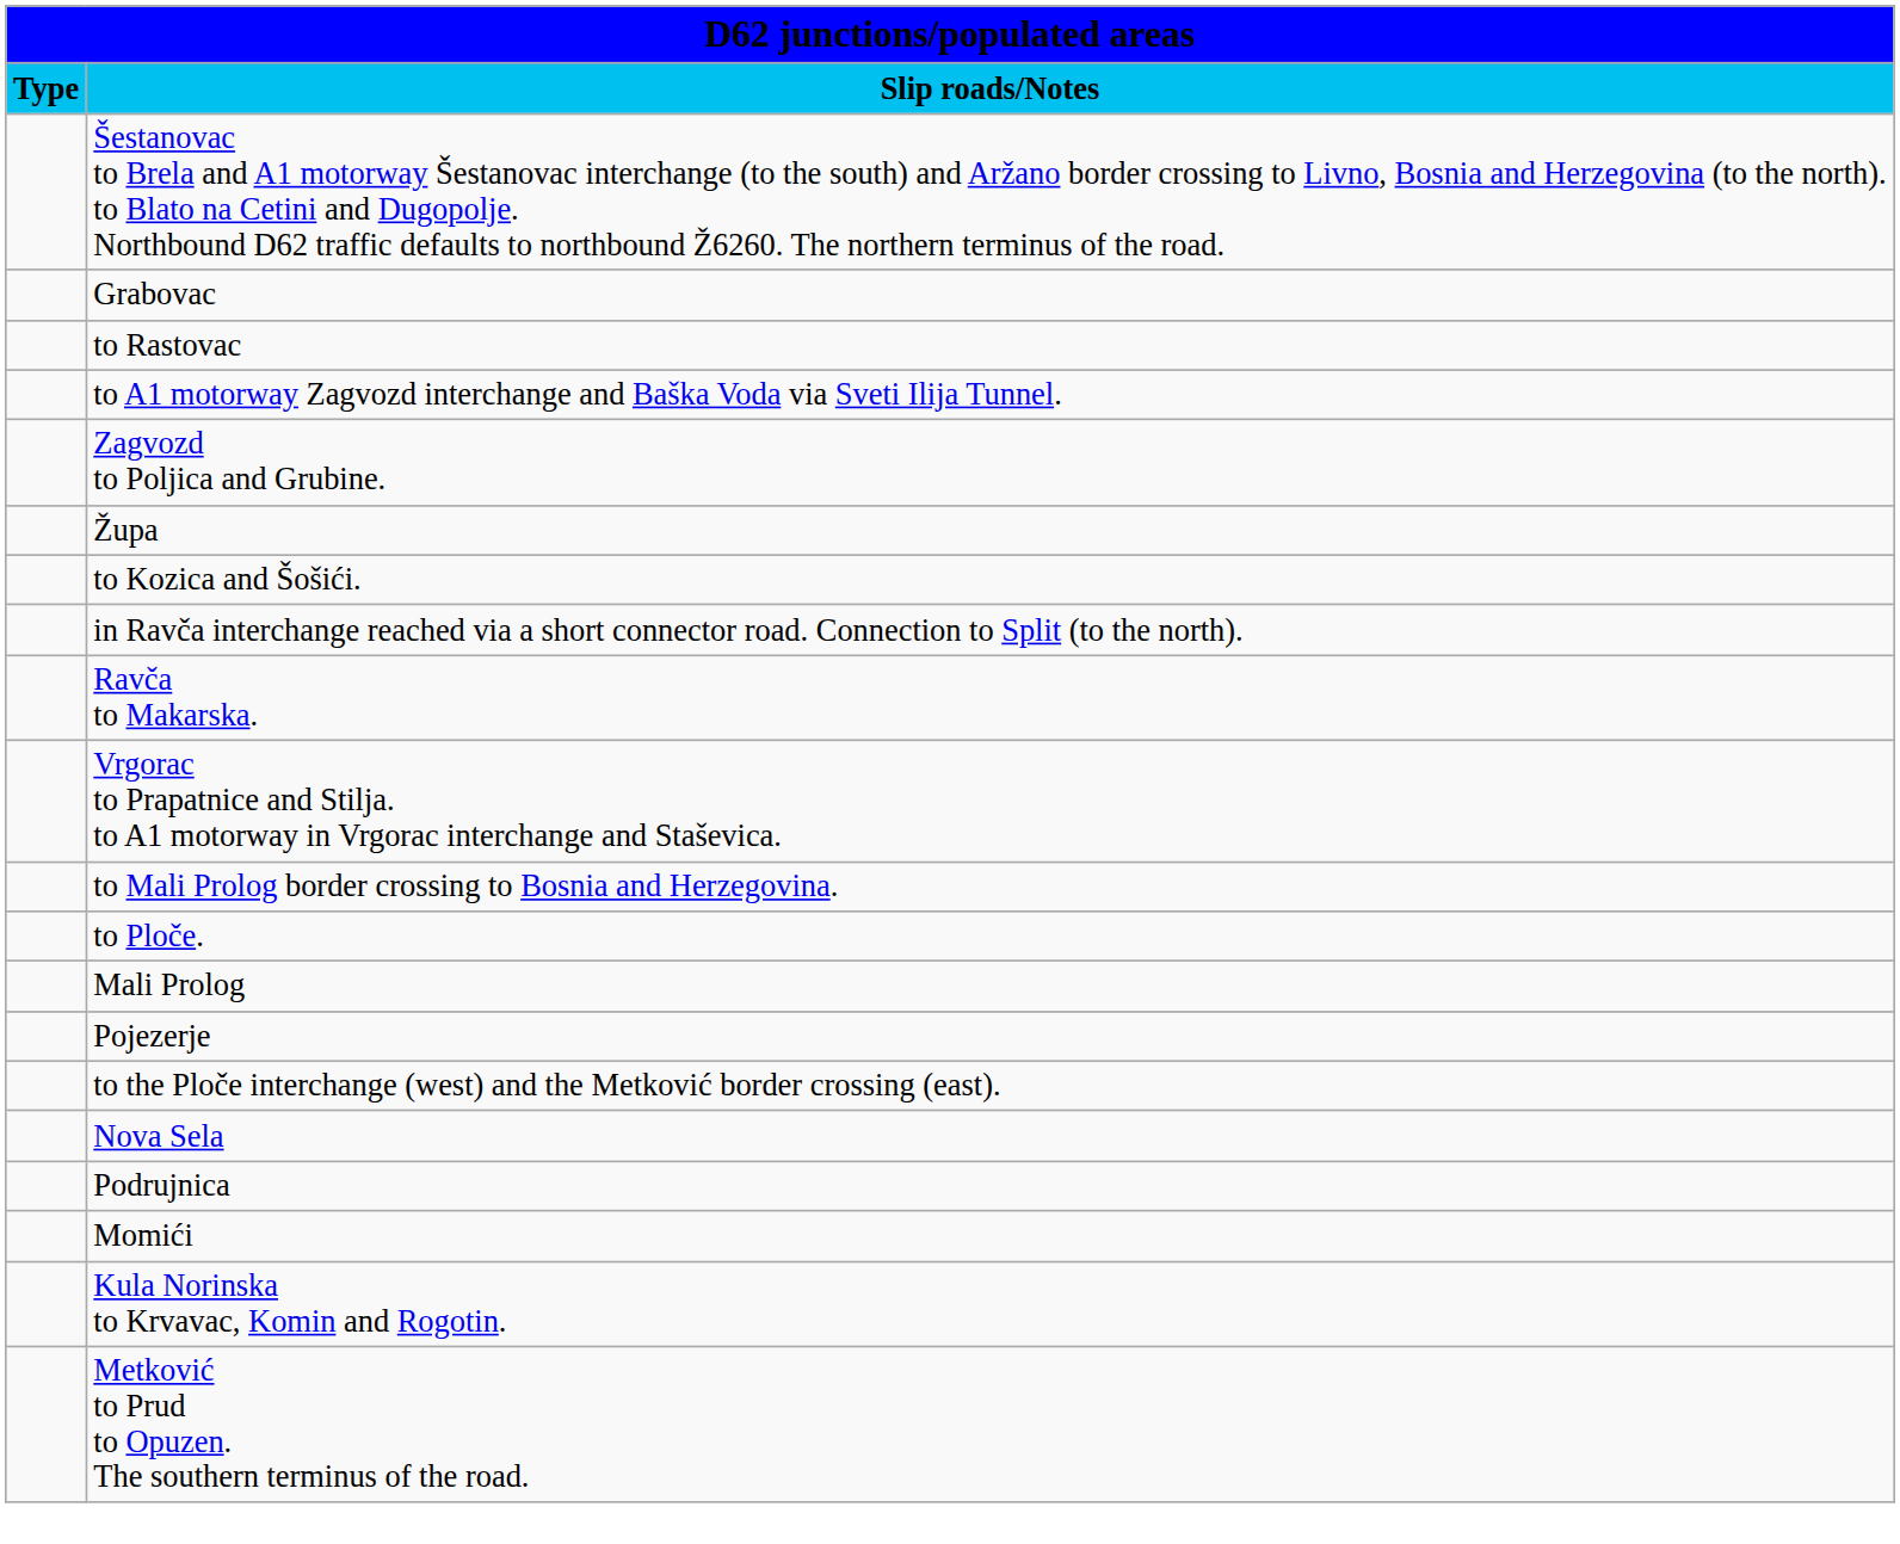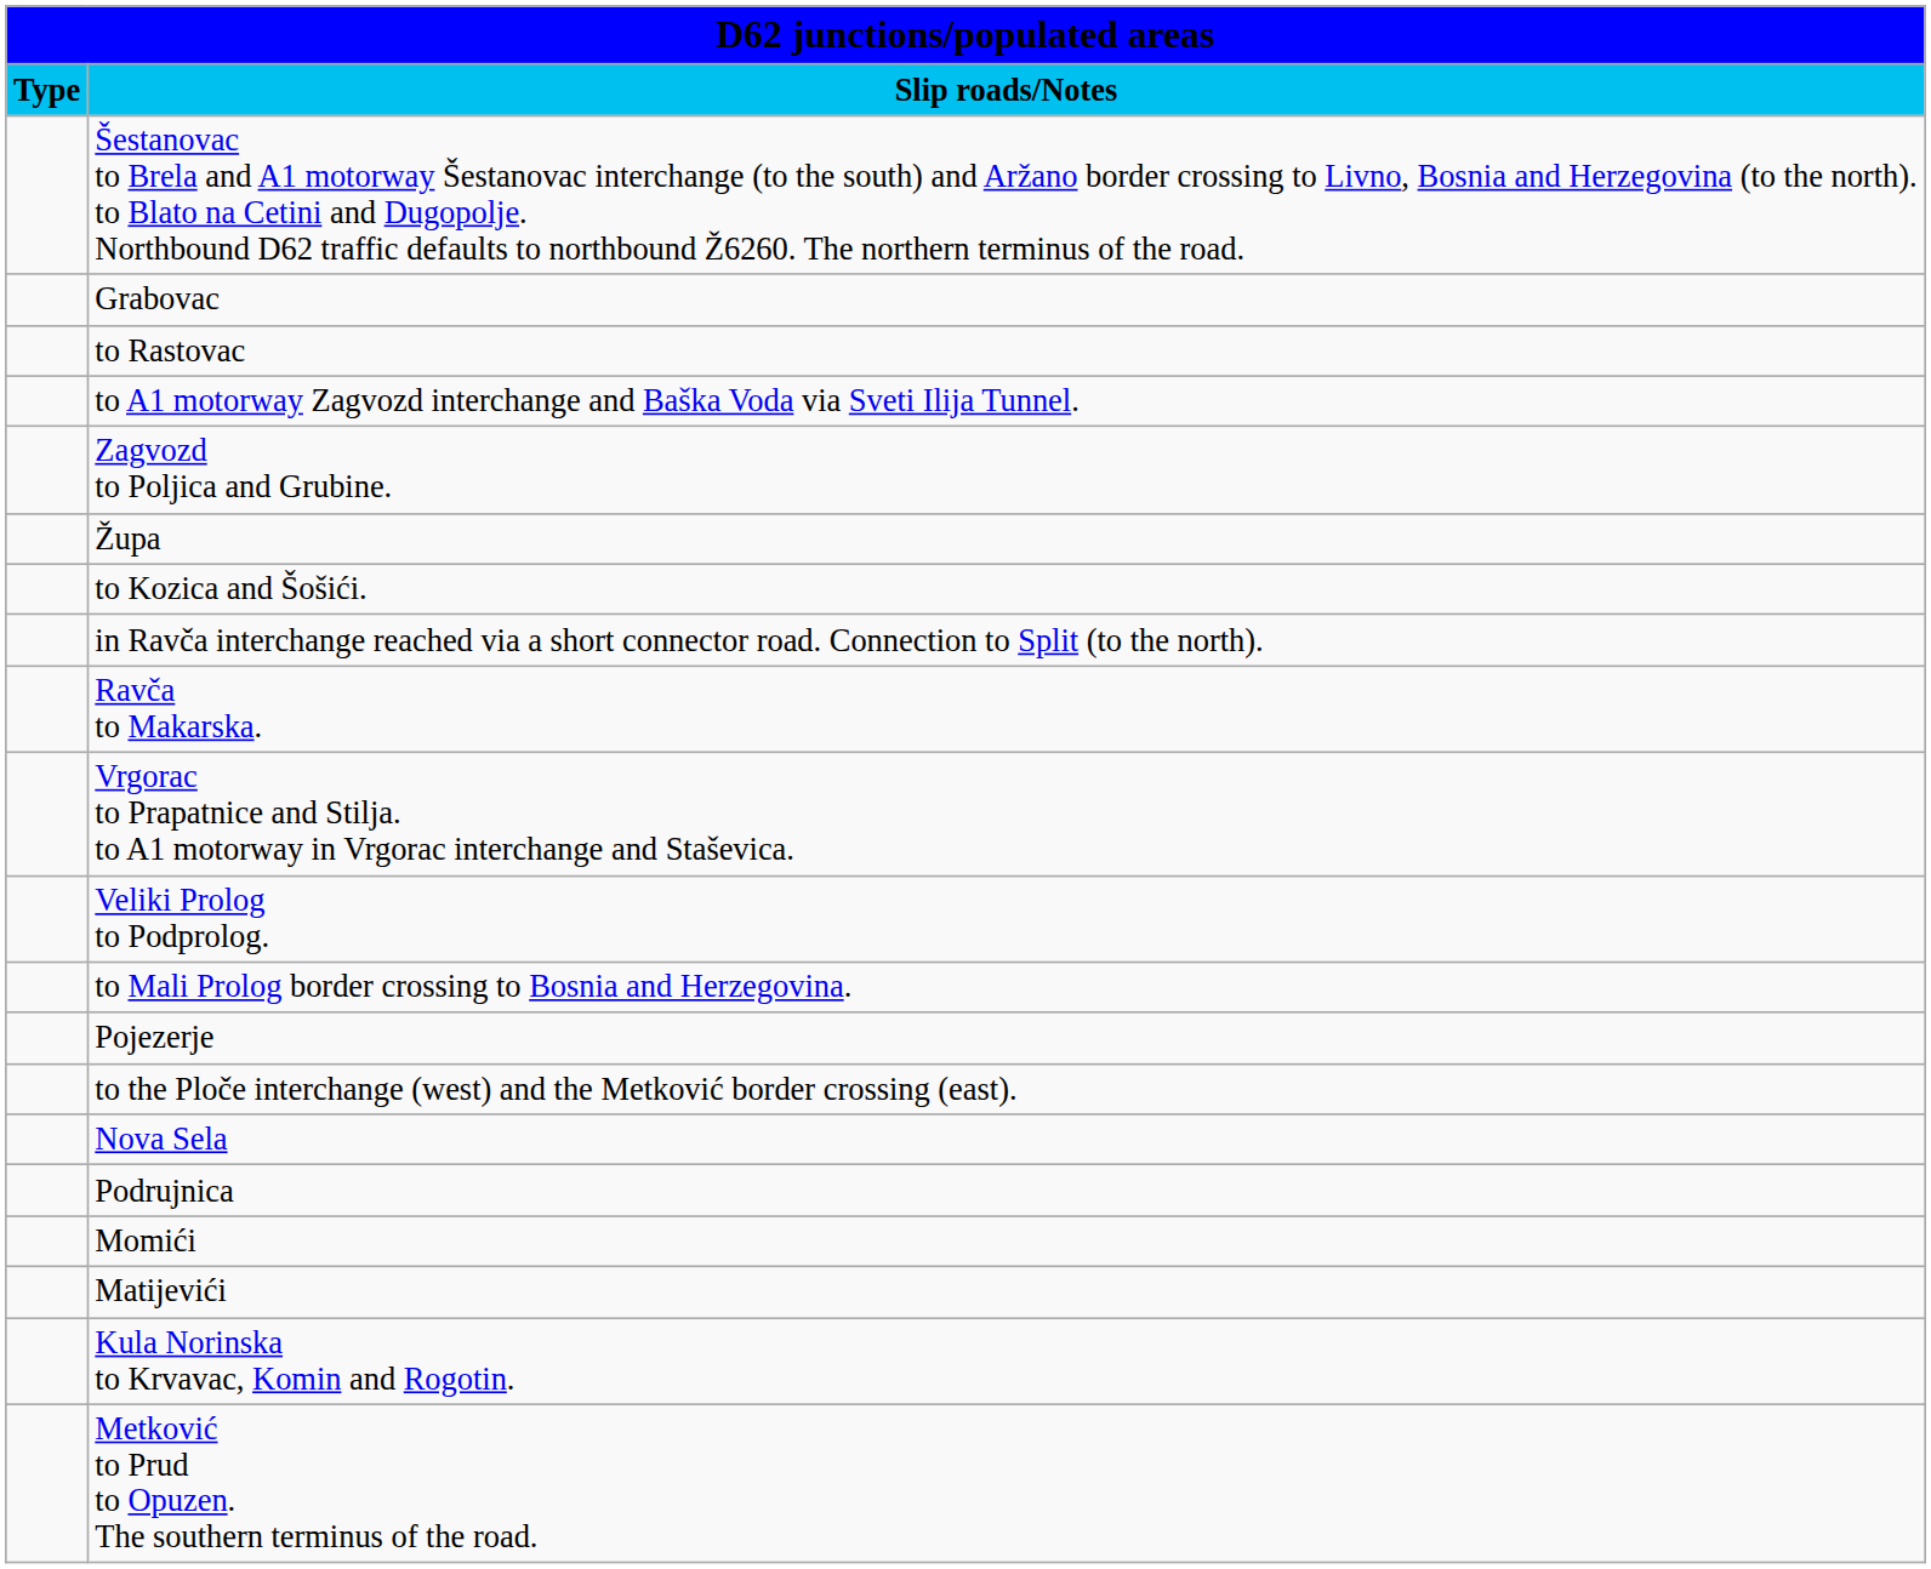+ row: Veliki Prolog to Podprolog.
- row: to Ploče.
- row: Mali Prolog
+ row: Matijevići
